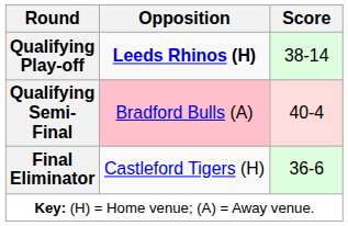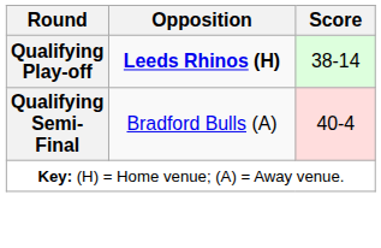Qualifying Semi-Final | Opposition: pink background -> no background
- row: Final Eliminator | Castleford Tigers (H) | 36-6
